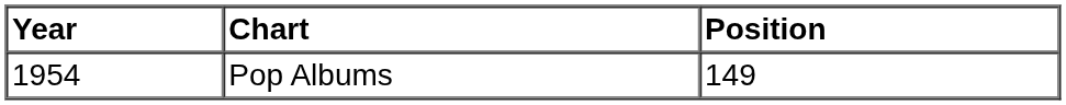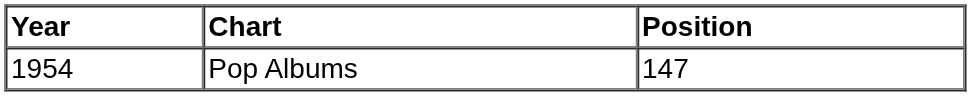Pop Albums | Position: 149 -> 147
